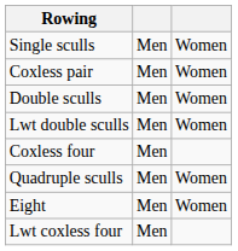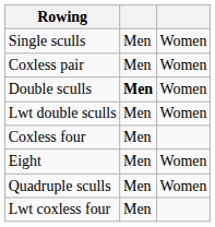Double sculls | column 2: normal -> bold
rows swapped: Quadruple sculls <-> Eight
